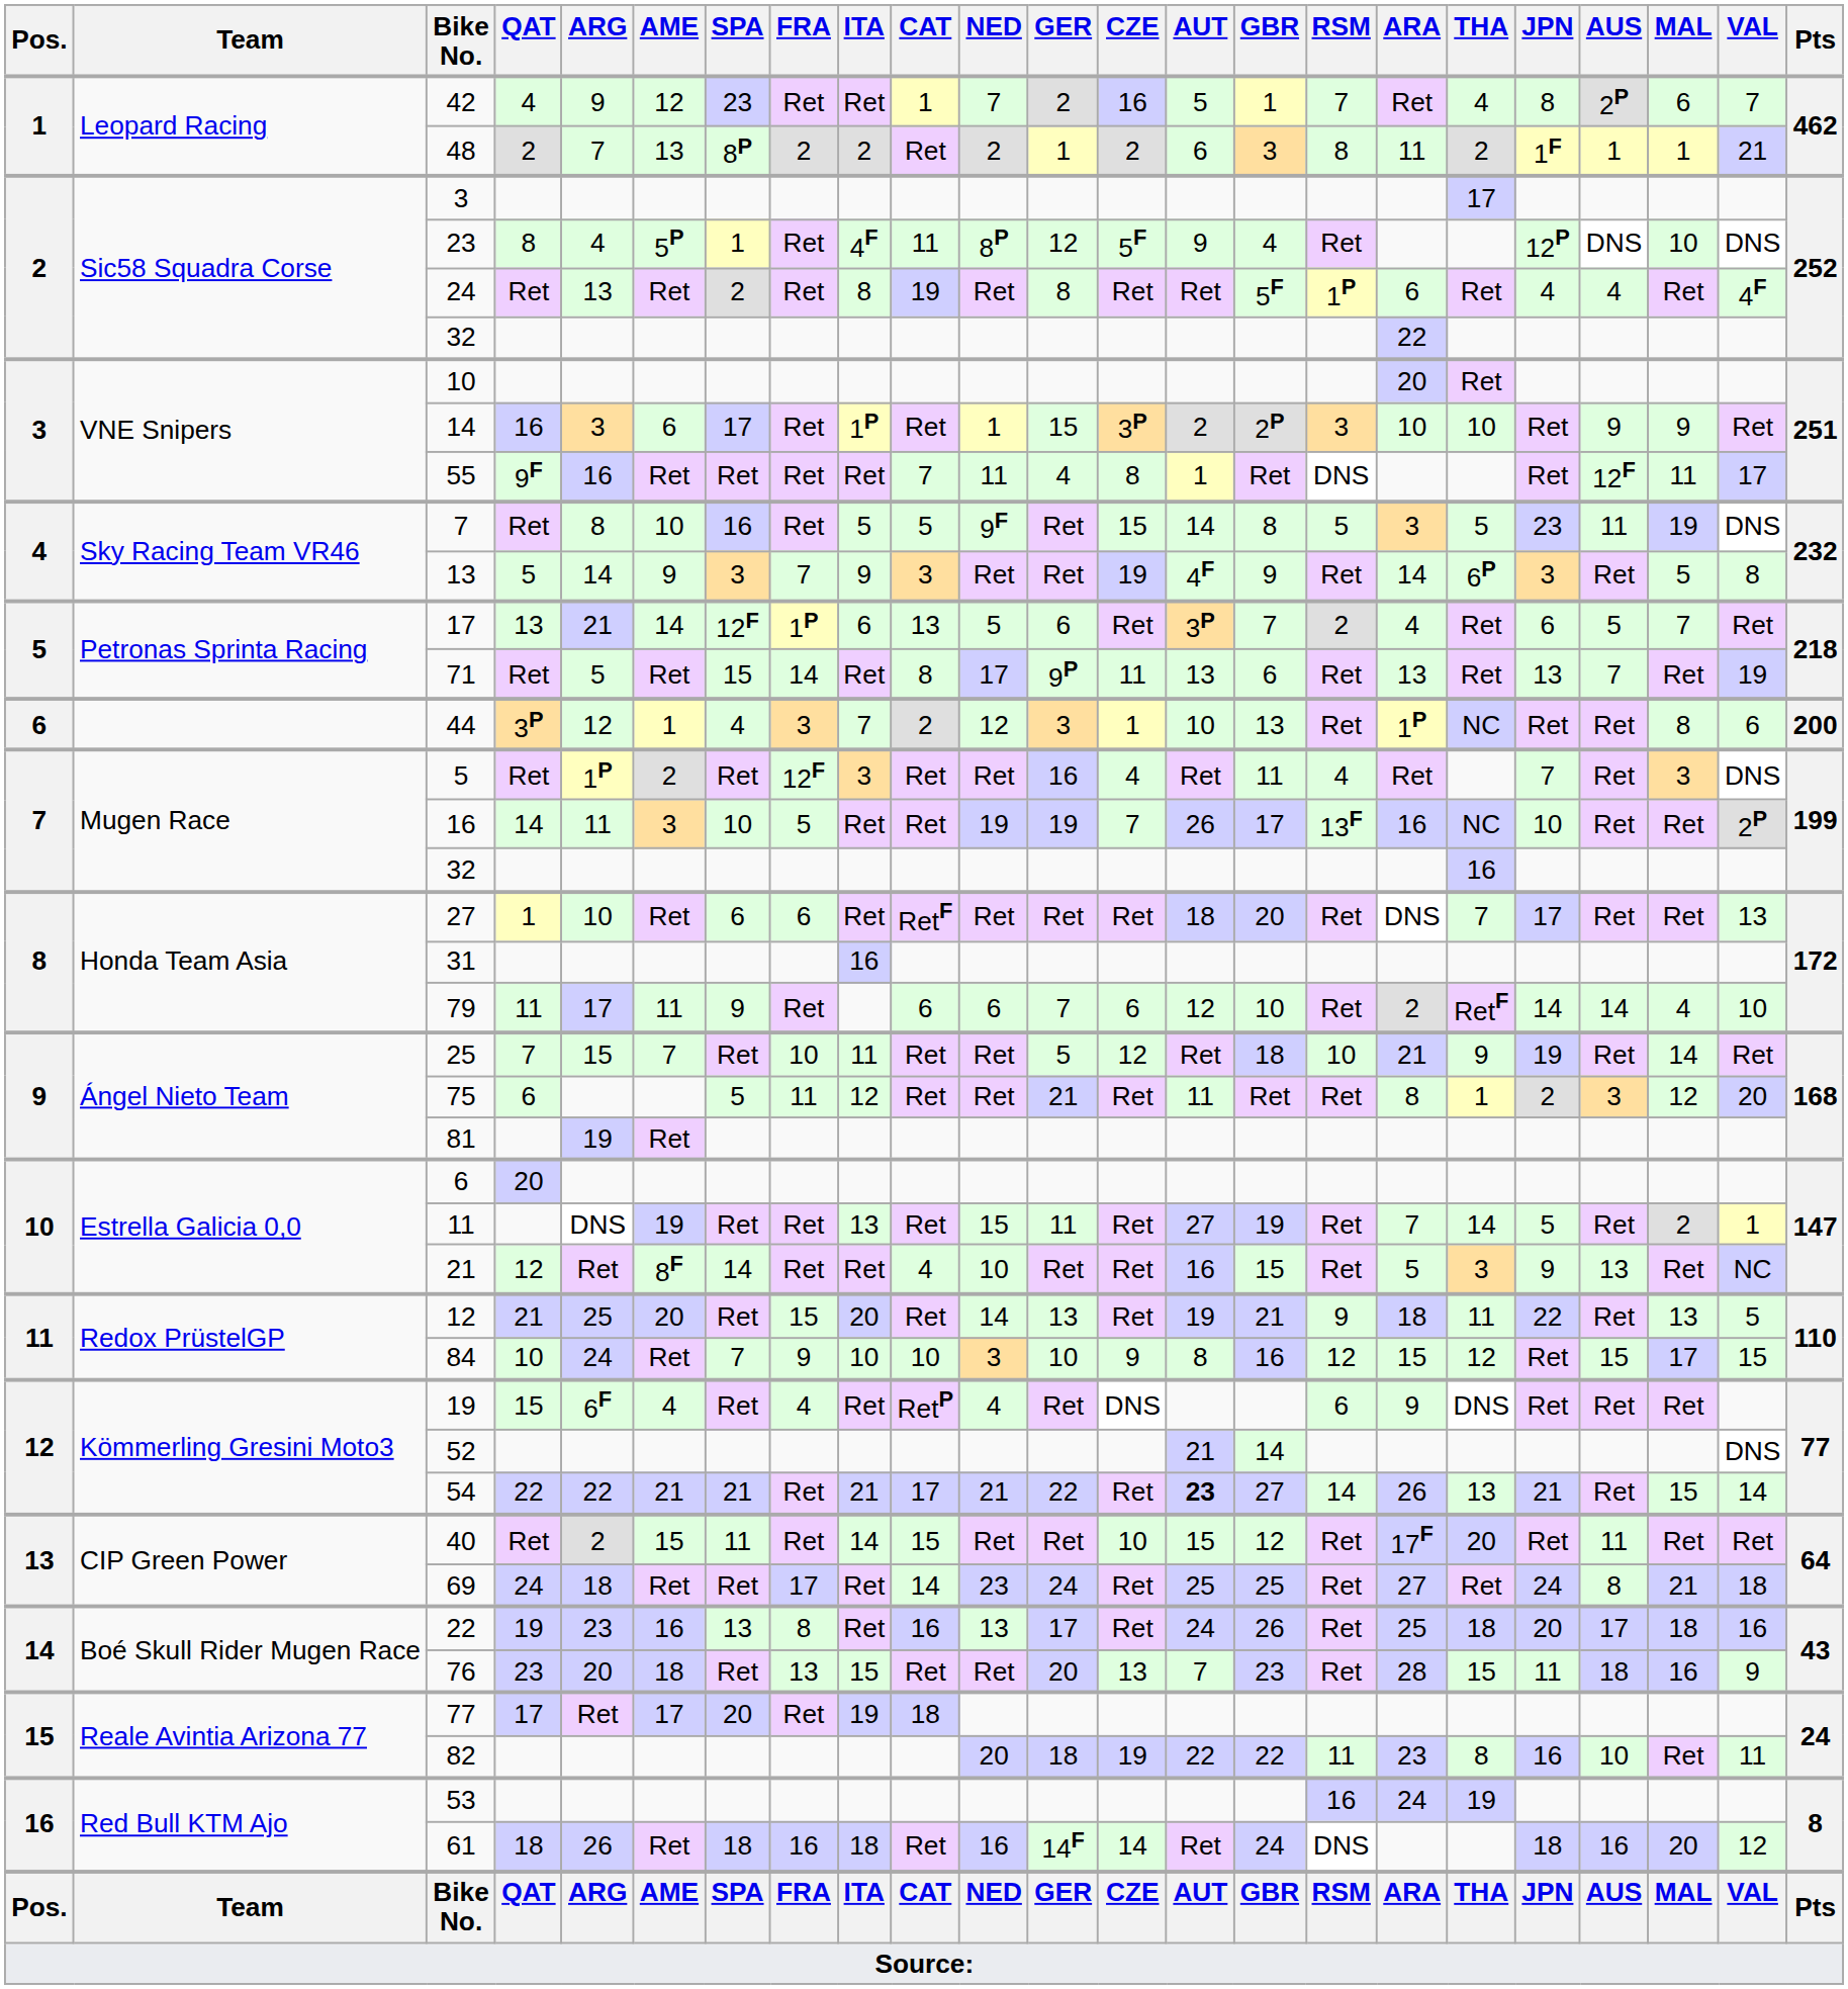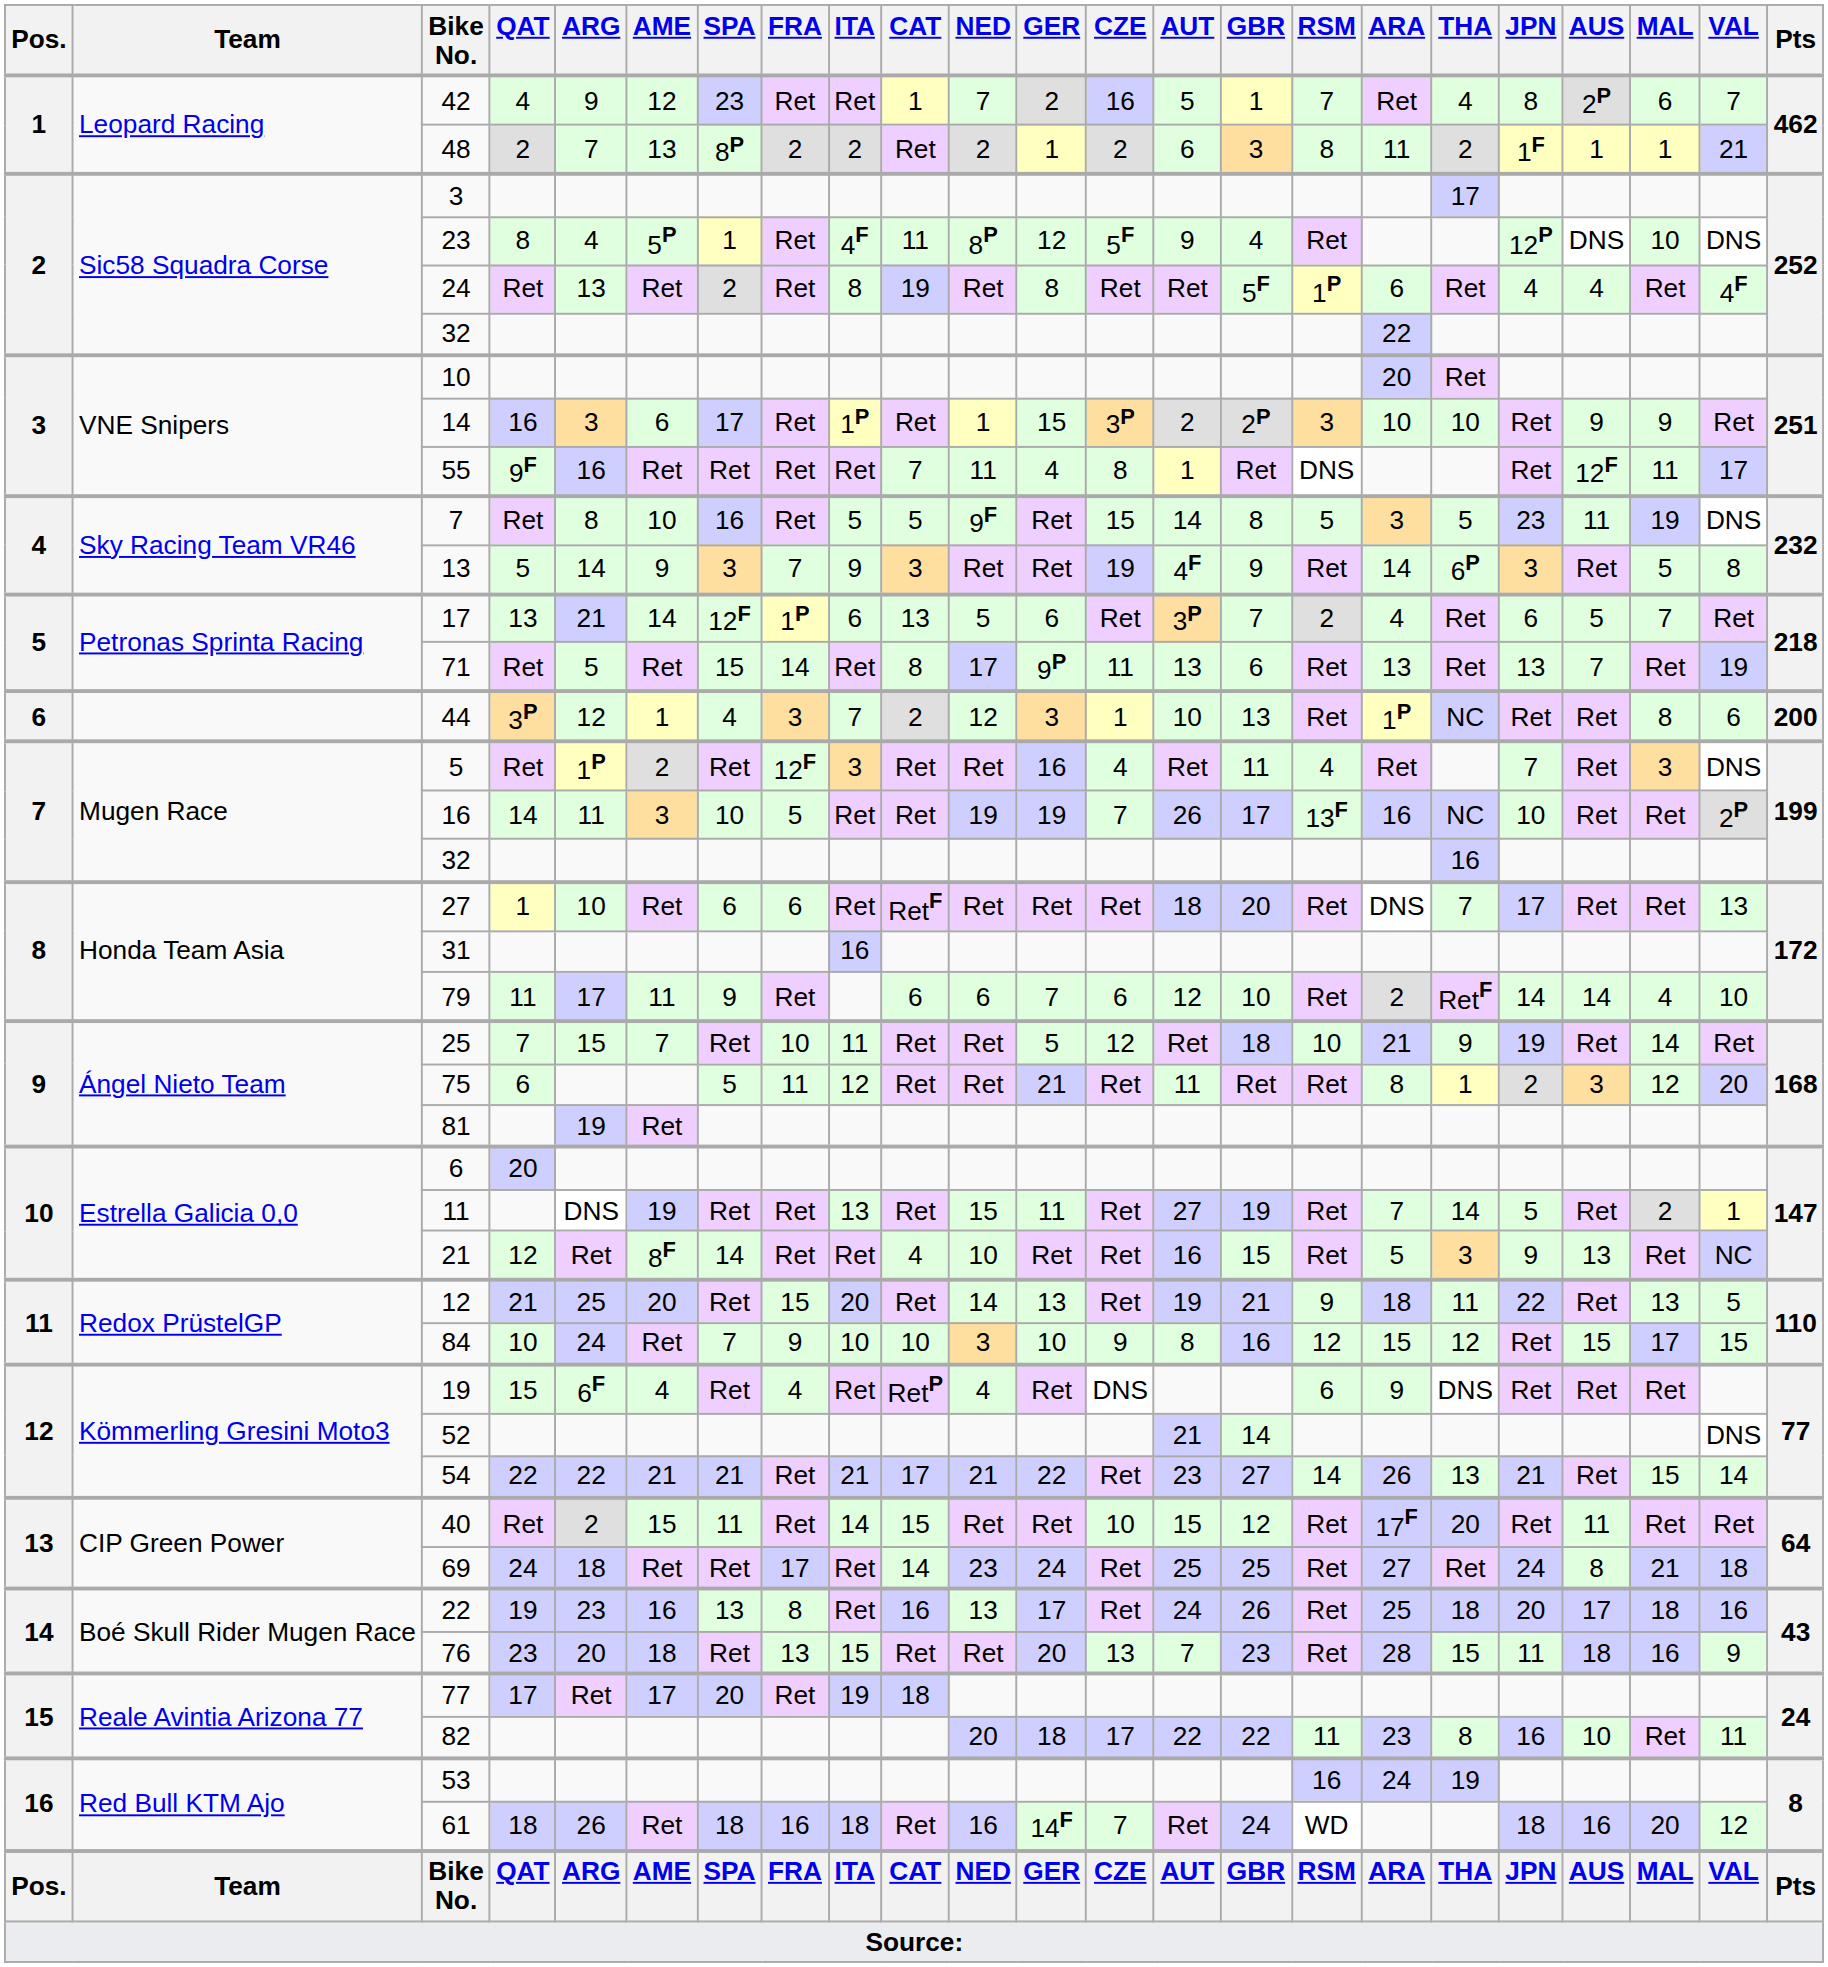54 | AUT: bold -> normal
82 | CZE: 19 -> 17
61 | CZE: 14 -> 7
61 | RSM: DNS -> WD
